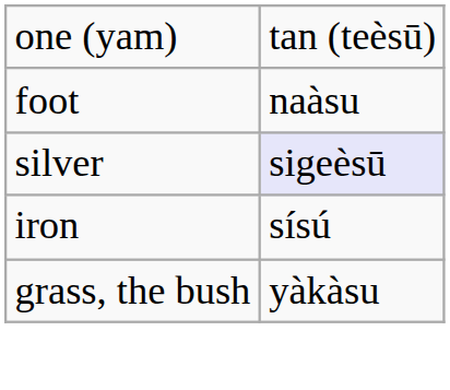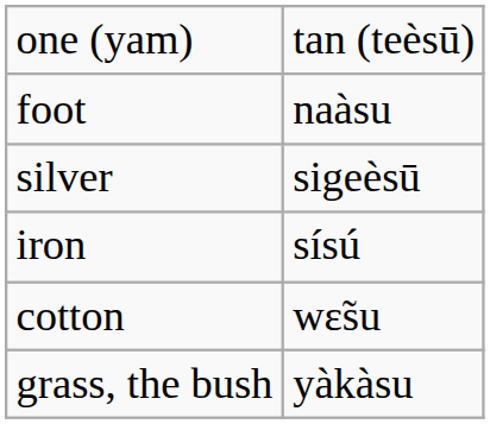silver | column 2: lavender background -> no background
+ row: cotton | wɛ̃su
